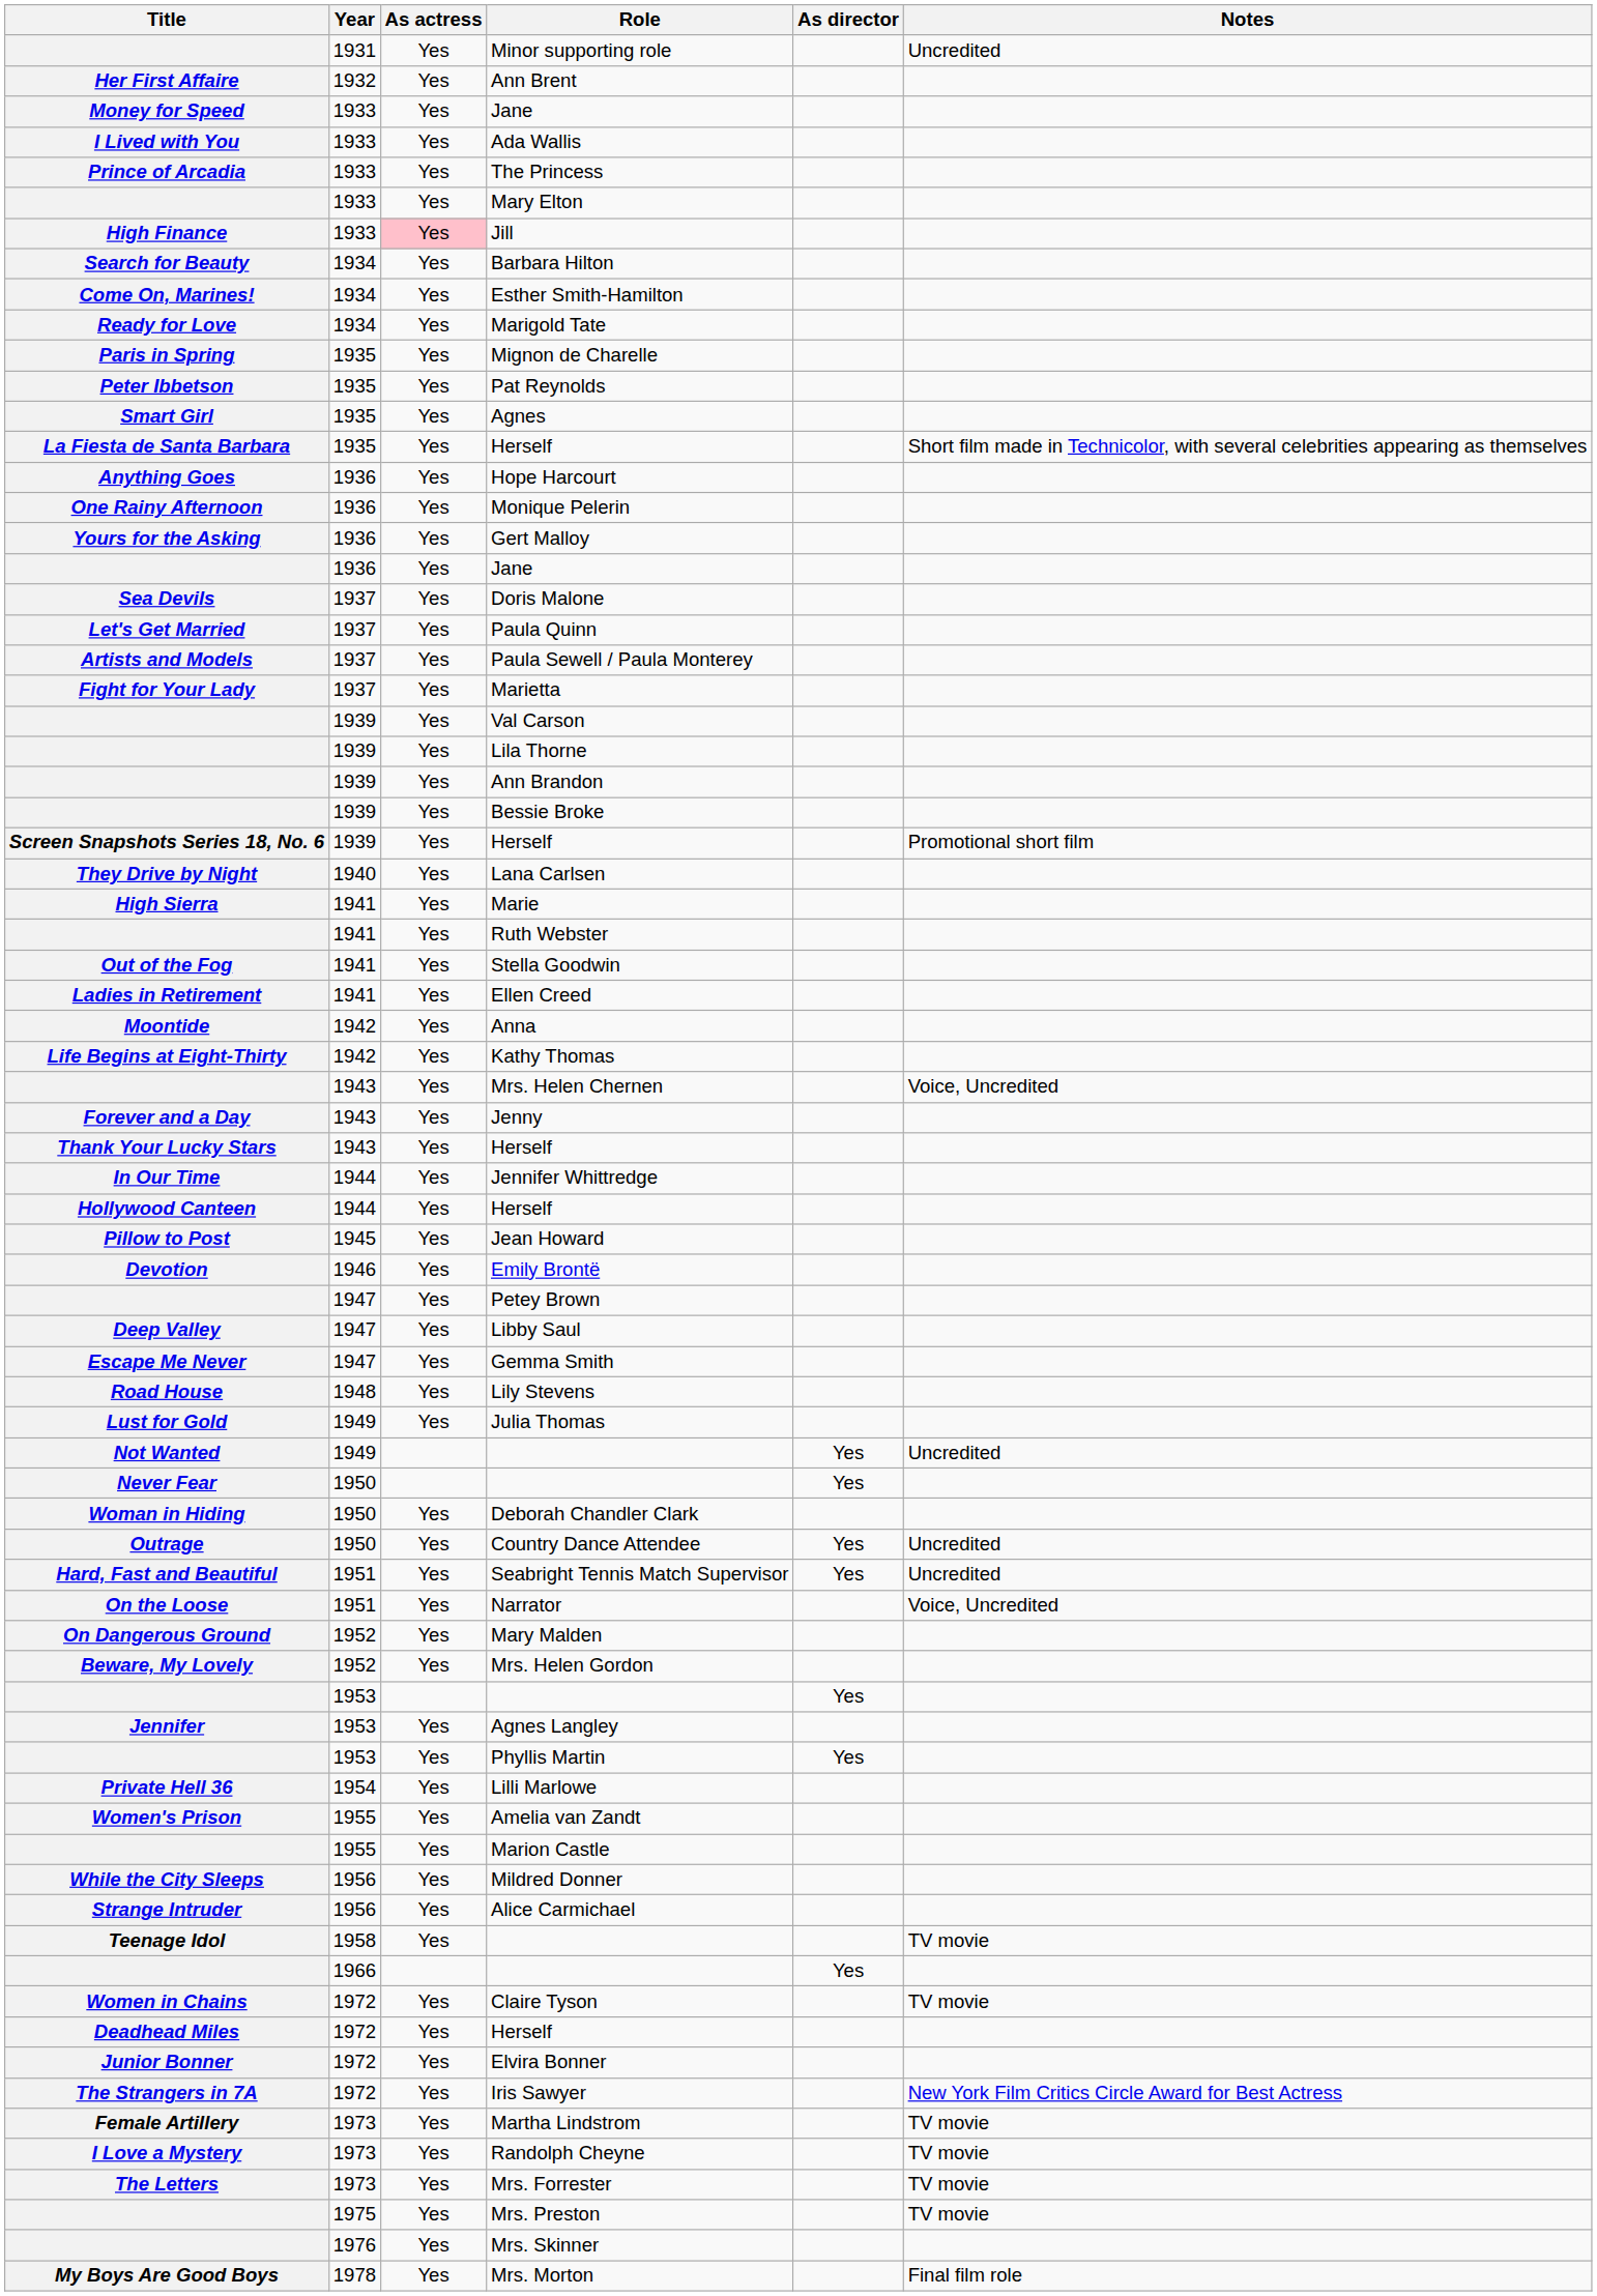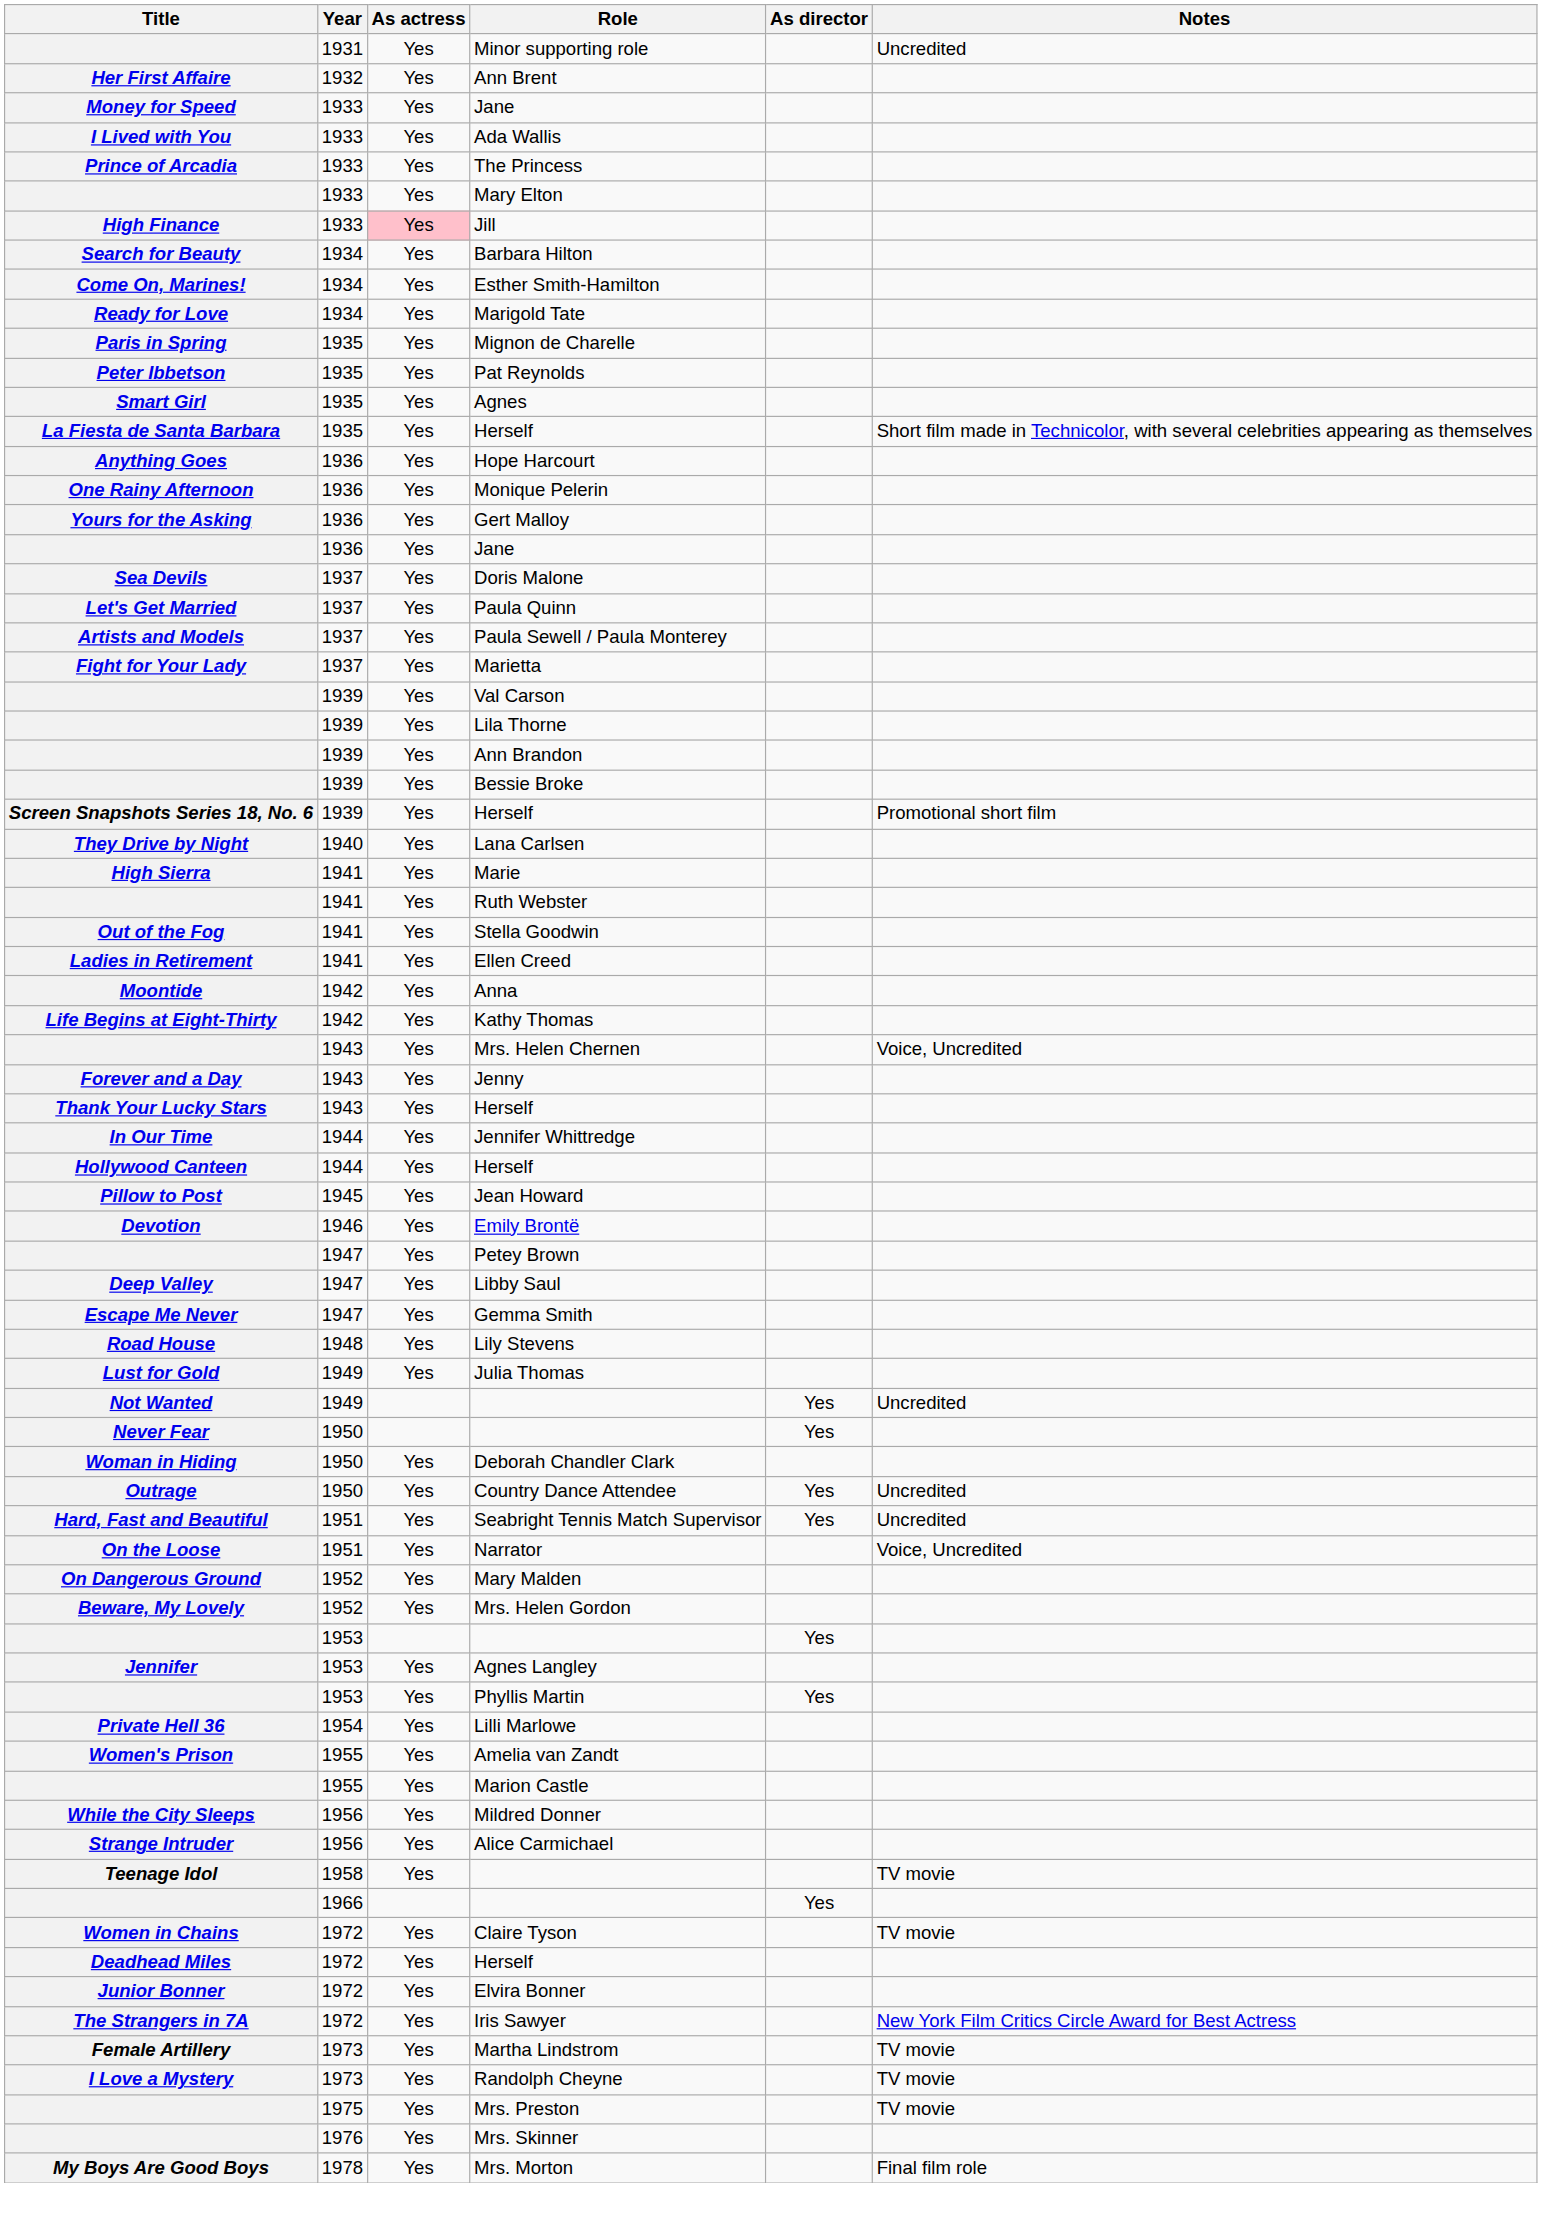- row: The Letters | 1973 | Yes | Mrs. Forrester | TV movie
